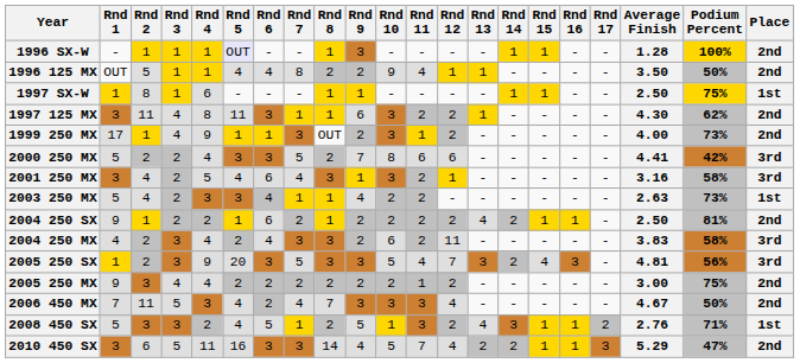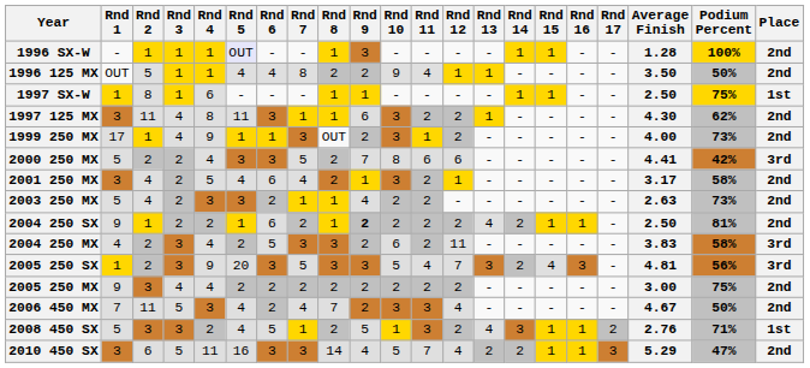2001 250 MX | Rnd 8: 3 -> 2
2001 250 MX | Average Finish: 3.16 -> 3.17
2001 250 MX | Place: 3rd -> 2nd
2003 250 MX | Rnd 6: 4 -> 2
2003 250 MX | Place: 1st -> 2nd
2004 250 SX | Rnd 9: normal -> bold
2004 250 MX | Rnd 6: 4 -> 5
2005 250 MX | Rnd 11: 1 -> 2
2006 450 MX | Rnd 9: 3 -> 2
